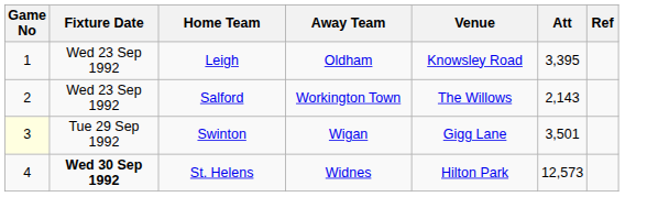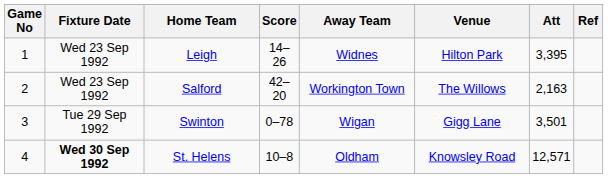+ column: Score | 14–26 | 42–20 | 0–78 | 10–8
Leigh | Away Team: Oldham -> Widnes
Leigh | Venue: Knowsley Road -> Hilton Park
Salford | Att: 2,143 -> 2,163
Swinton | Game No: lightyellow background -> no background
St. Helens | Away Team: Widnes -> Oldham
St. Helens | Venue: Hilton Park -> Knowsley Road
St. Helens | Att: 12,573 -> 12,571
